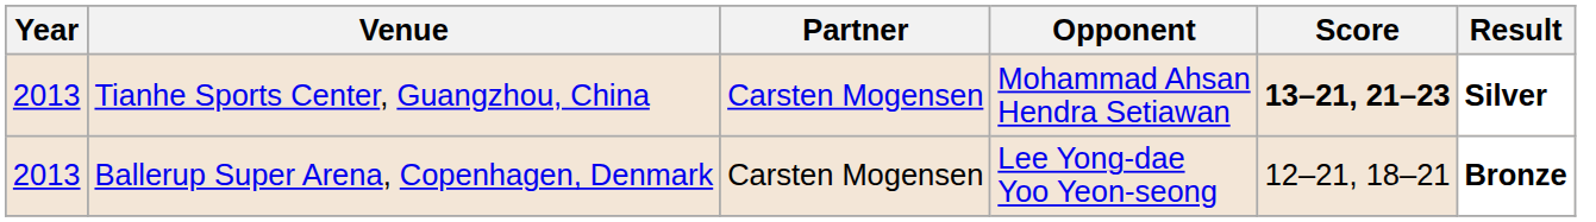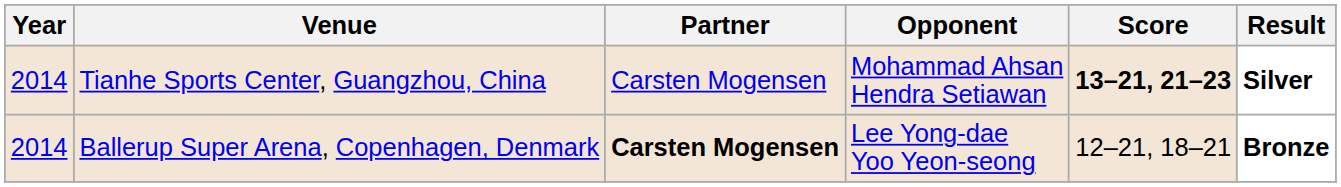Tianhe Sports Center, Guangzhou, China | Year: 2013 -> 2014
Ballerup Super Arena, Copenhagen, Denmark | Year: 2013 -> 2014
Ballerup Super Arena, Copenhagen, Denmark | Partner: normal -> bold
